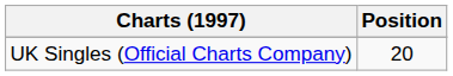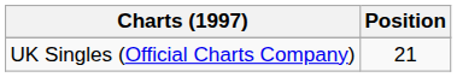UK Singles (Official Charts Company) | Position: 20 -> 21
